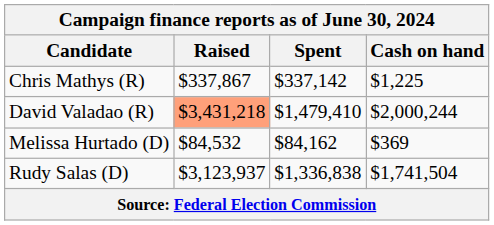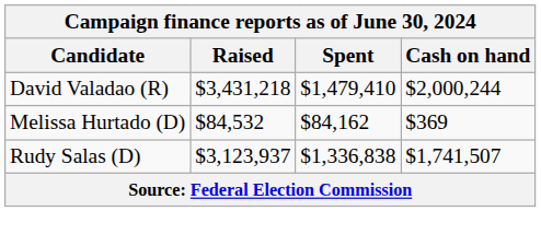- row: Chris Mathys (R) | $337,867 | $337,142 | $1,225
David Valadao (R) | Raised: lightsalmon background -> no background
Rudy Salas (D) | Cash on hand: $1,741,504 -> $1,741,507
